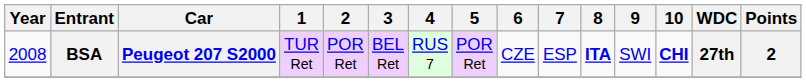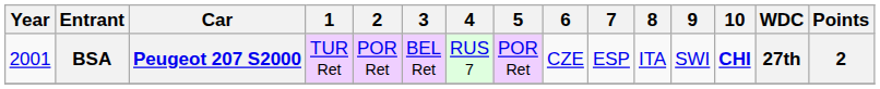BSA | Year: 2008 -> 2001
BSA | 8: bold -> normal
